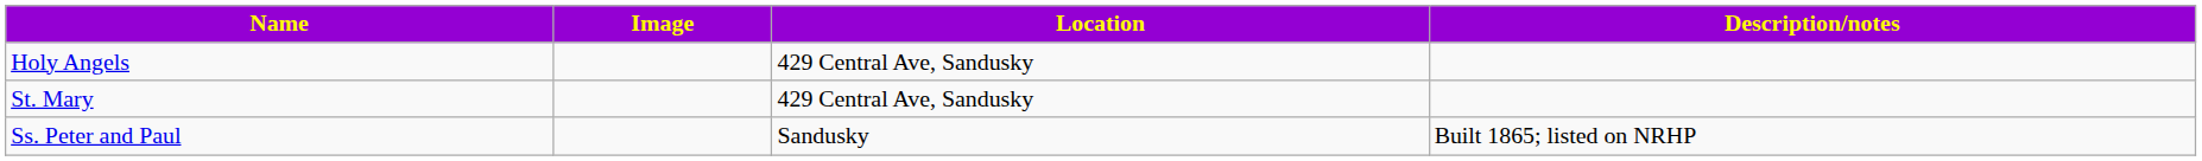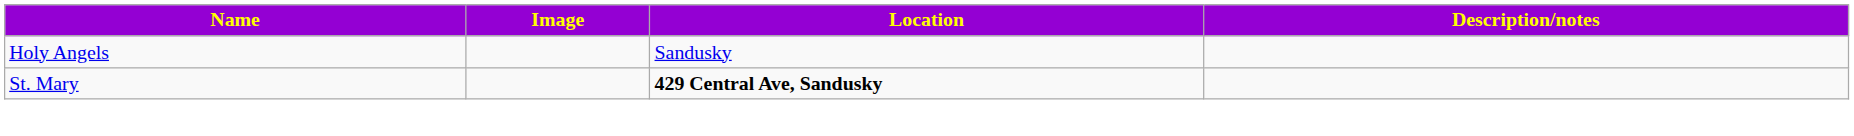Holy Angels | Location: 429 Central Ave, Sandusky -> Sandusky
St. Mary | Location: normal -> bold
- row: Ss. Peter and Paul | Sandusky | Built 1865; listed on NRHP
